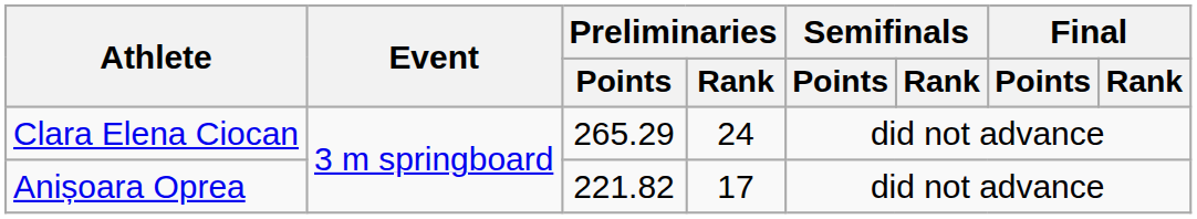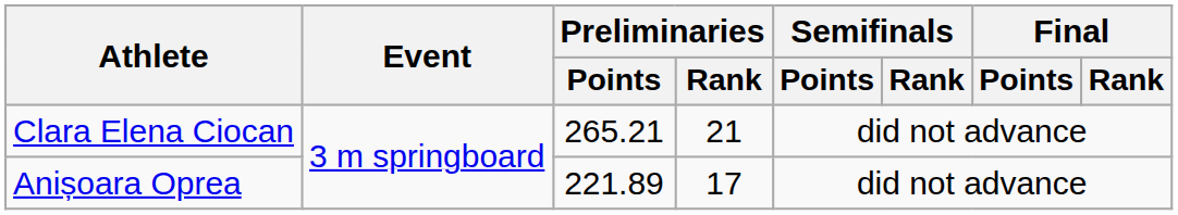Clara Elena Ciocan | Preliminaries / Points: 265.29 -> 265.21
Clara Elena Ciocan | Preliminaries / Rank: 24 -> 21
Anișoara Oprea | Preliminaries / Points: 221.82 -> 221.89
